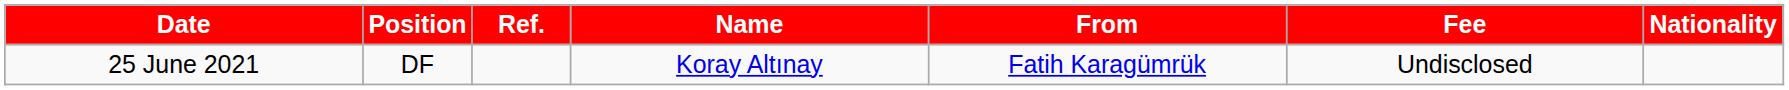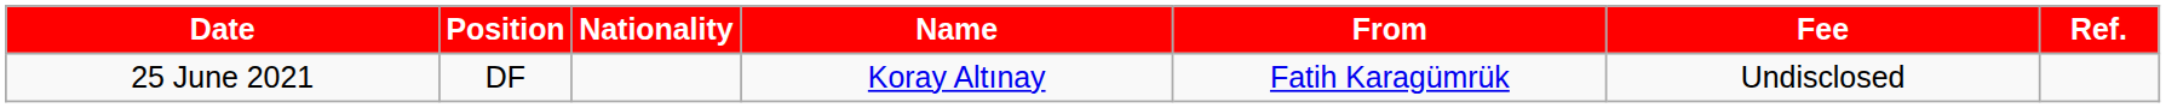columns swapped: Nationality <-> Ref.
